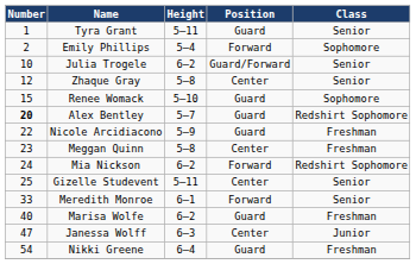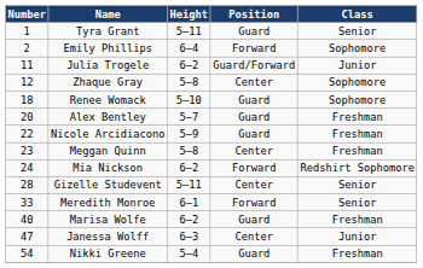Emily Phillips | Height: 5–4 -> 6–4
Julia Trogele | Number: 10 -> 11
Julia Trogele | Class: Senior -> Junior
Zhaque Gray | Class: Senior -> Sophomore
Renee Womack | Number: 15 -> 18
Alex Bentley | Number: bold -> normal
Alex Bentley | Class: Redshirt Sophomore -> Freshman
Gizelle Studevent | Number: 25 -> 28
Nikki Greene | Height: 6–4 -> 5–4
